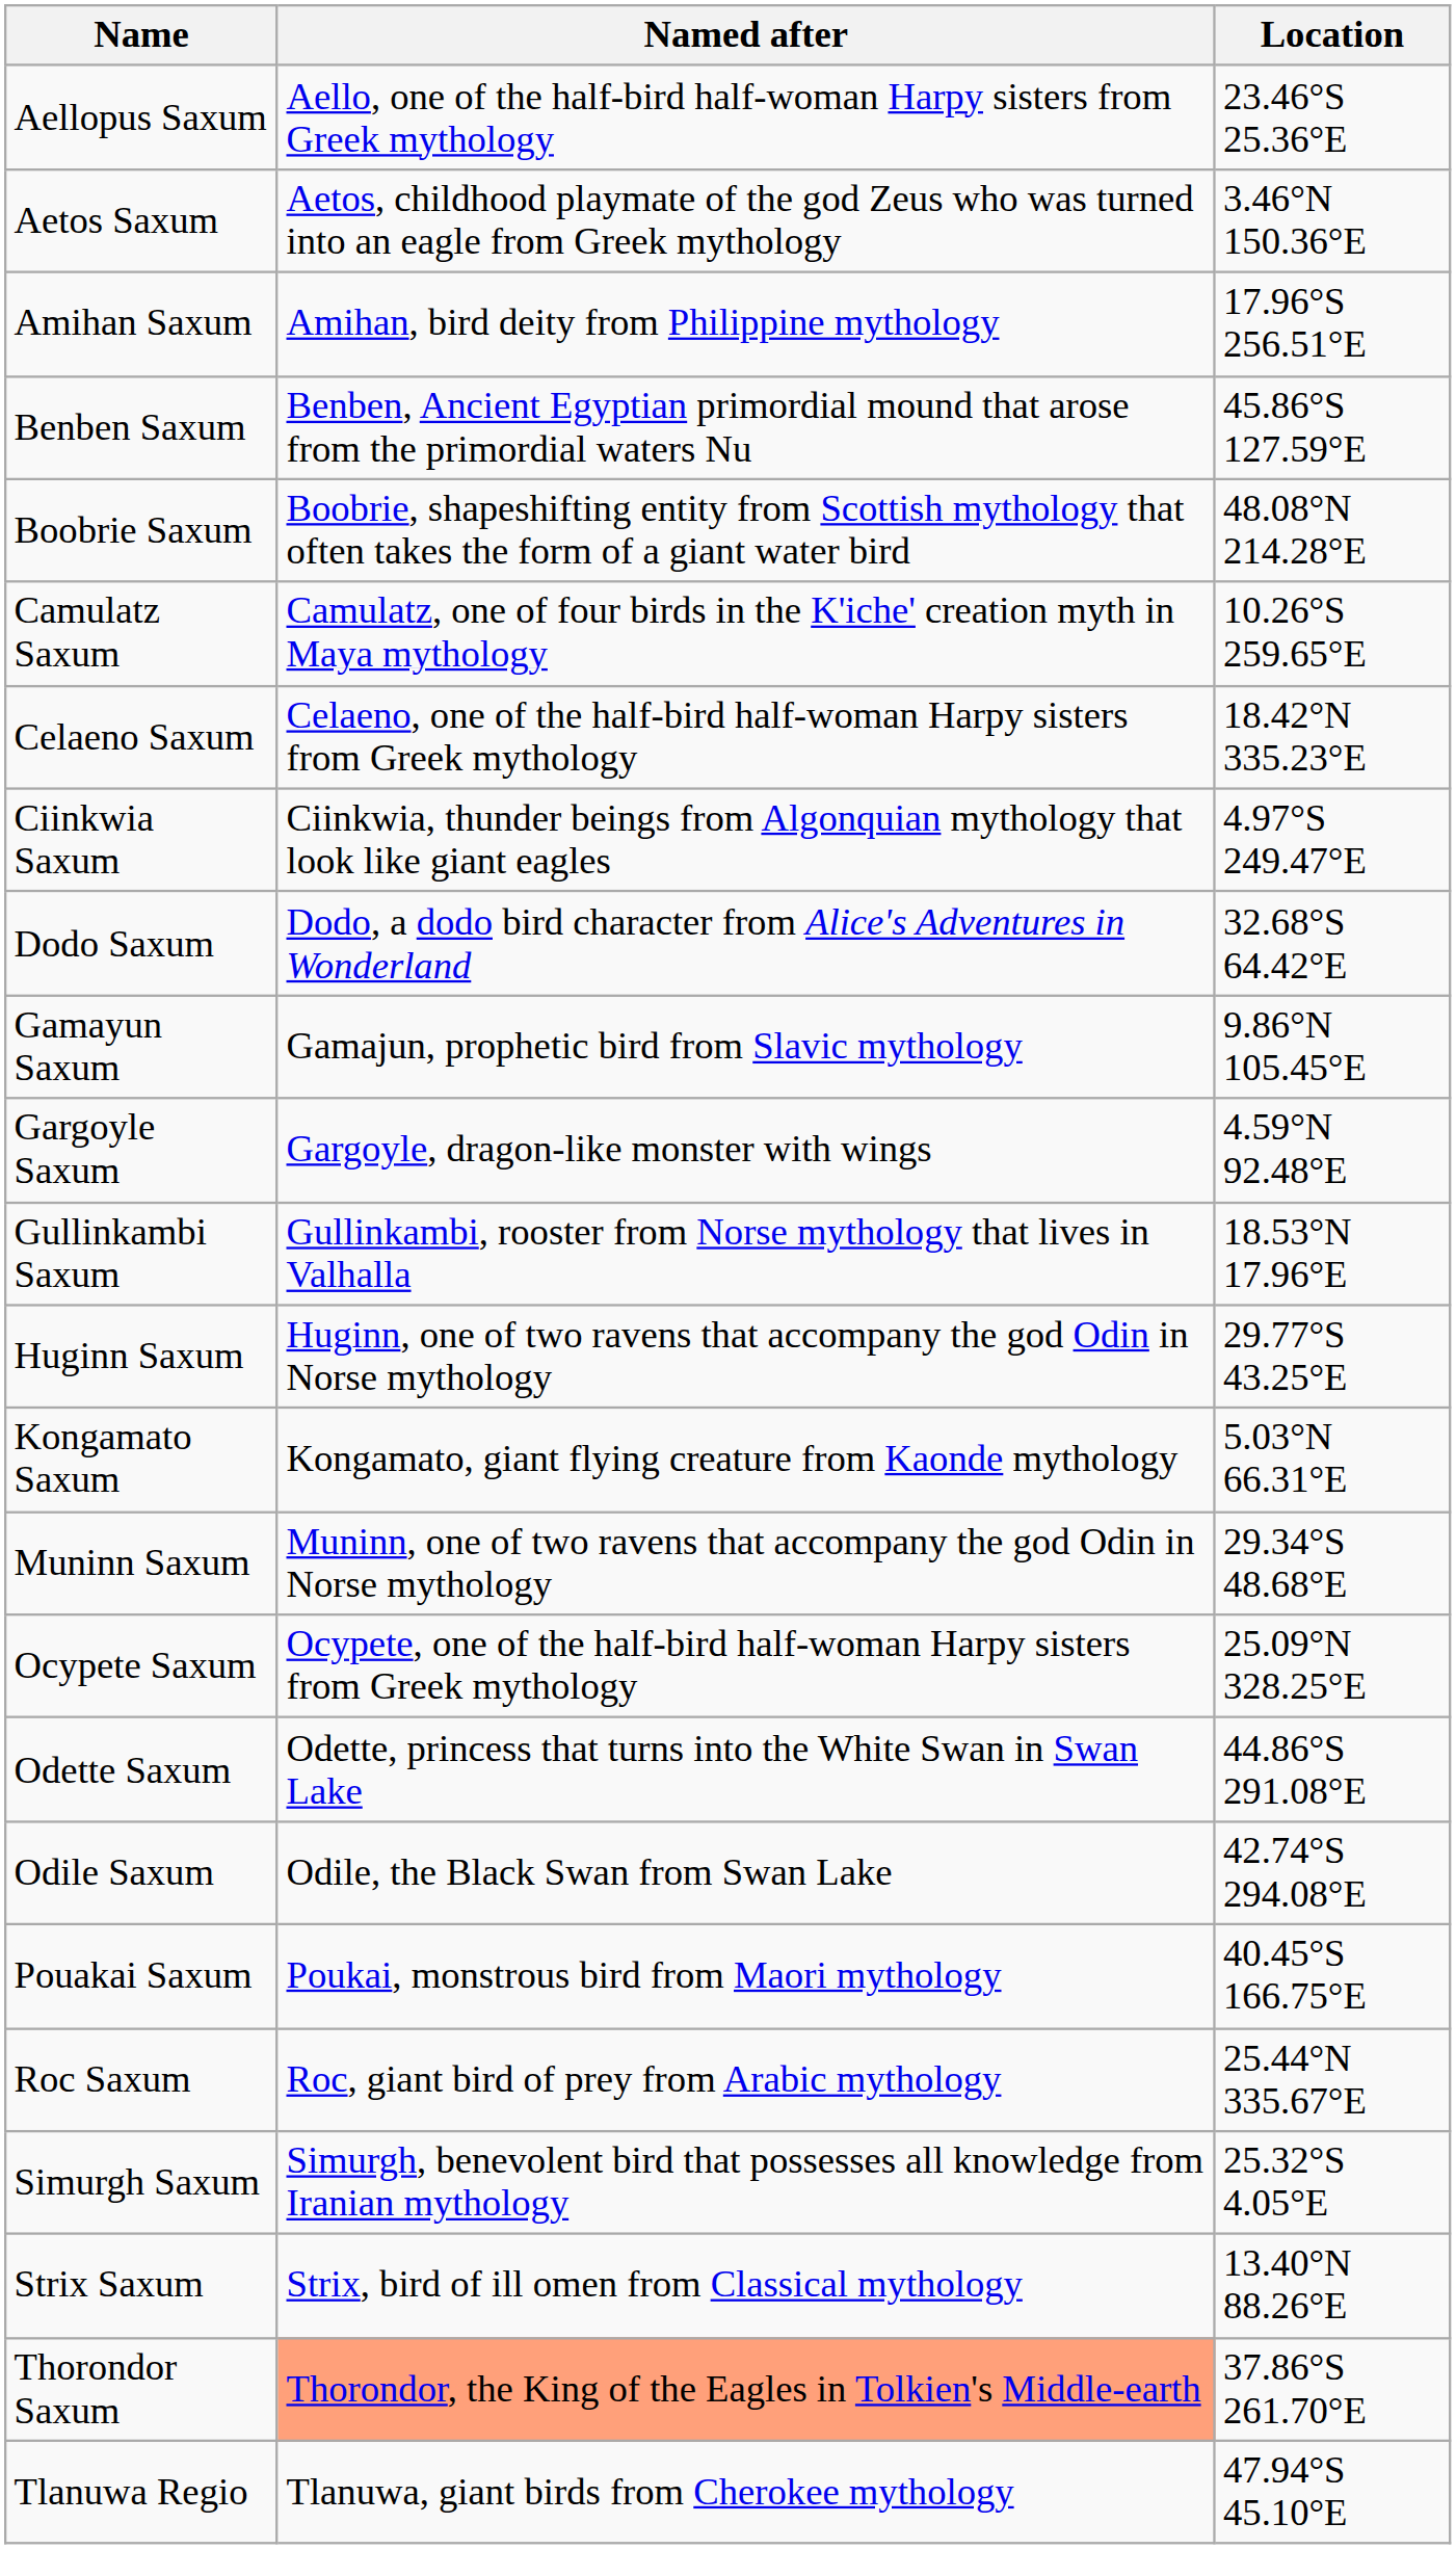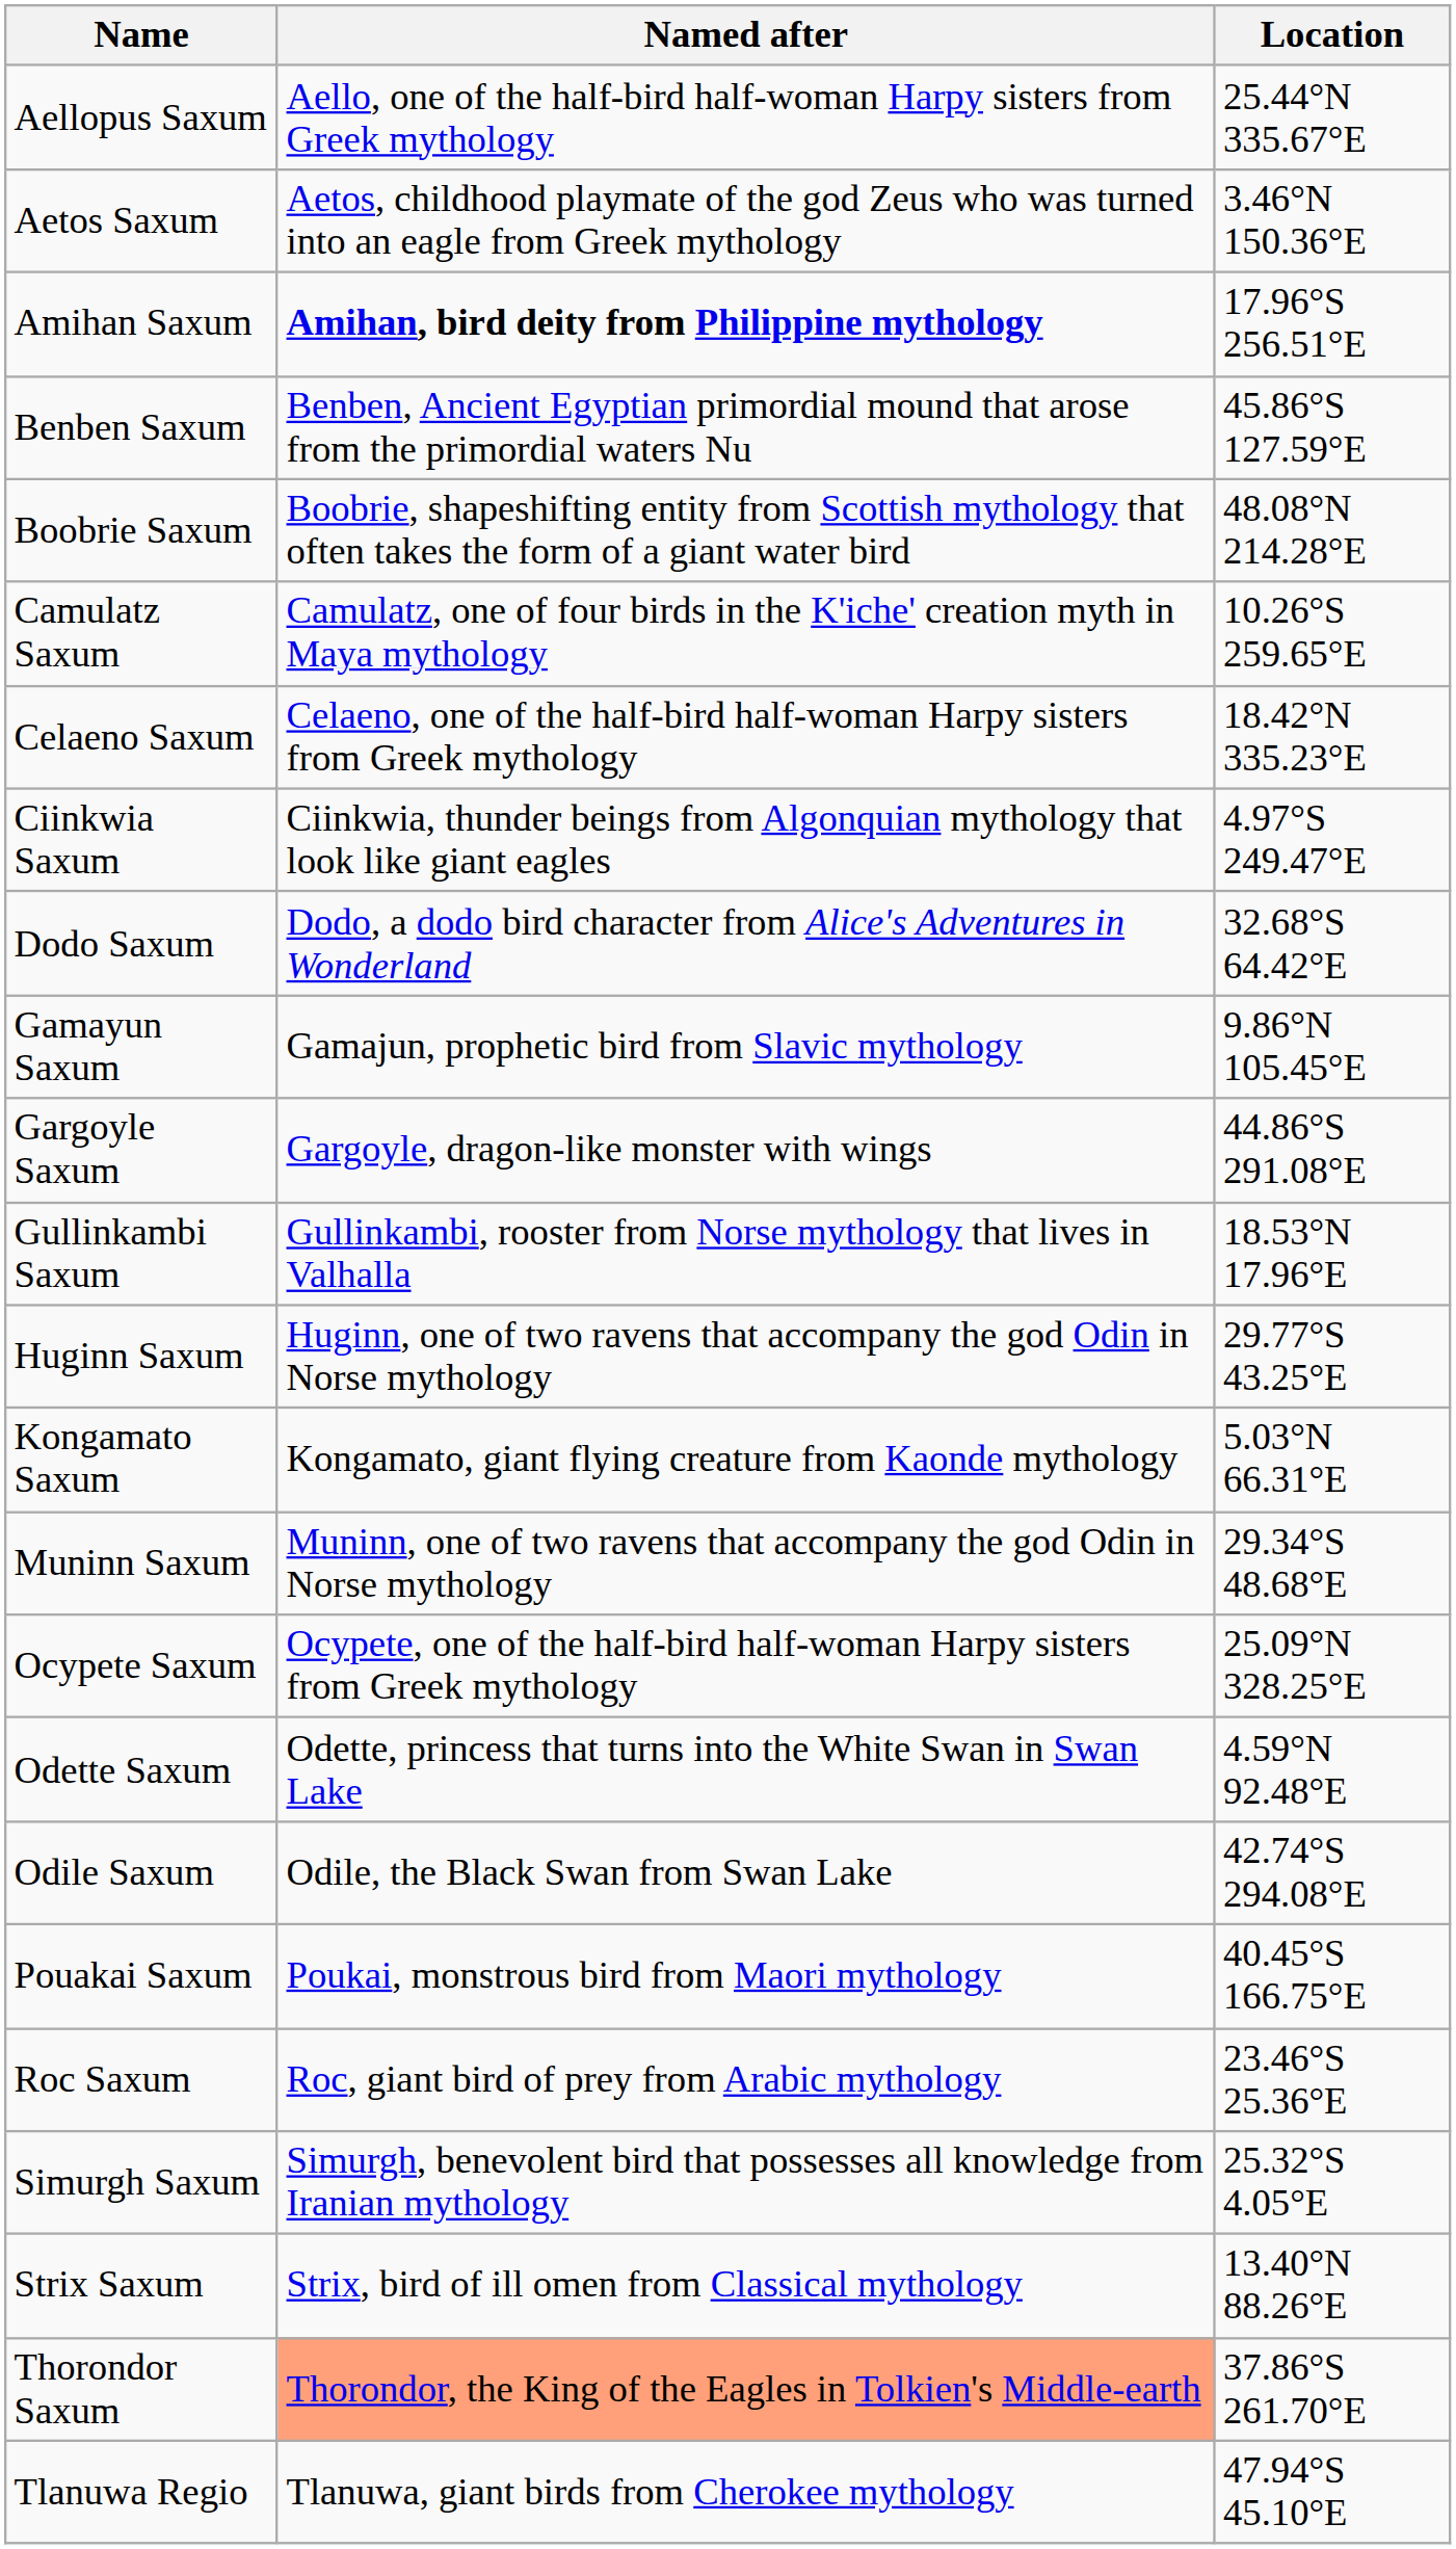Aellopus Saxum | Location: 23.46°S 25.36°E -> 25.44°N 335.67°E
Amihan Saxum | Named after: normal -> bold
Gargoyle Saxum | Location: 4.59°N 92.48°E -> 44.86°S 291.08°E
Odette Saxum | Location: 44.86°S 291.08°E -> 4.59°N 92.48°E
Roc Saxum | Location: 25.44°N 335.67°E -> 23.46°S 25.36°E
